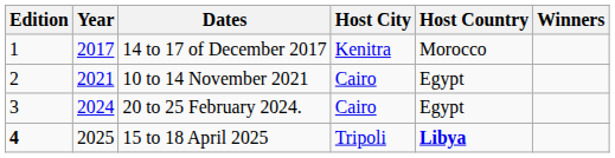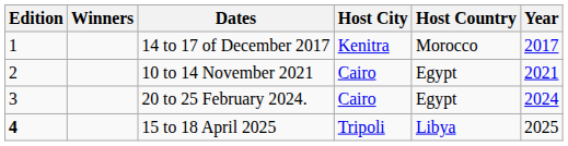columns swapped: Year <-> Winners
15 to 18 April 2025 | Host Country: bold -> normal
